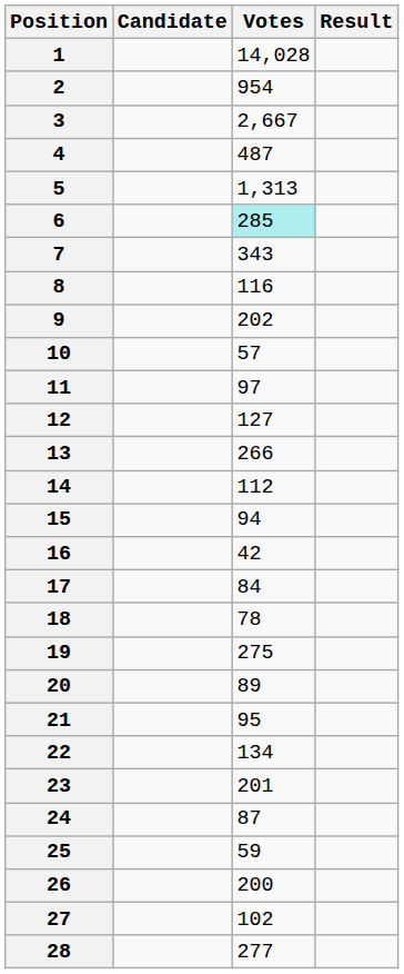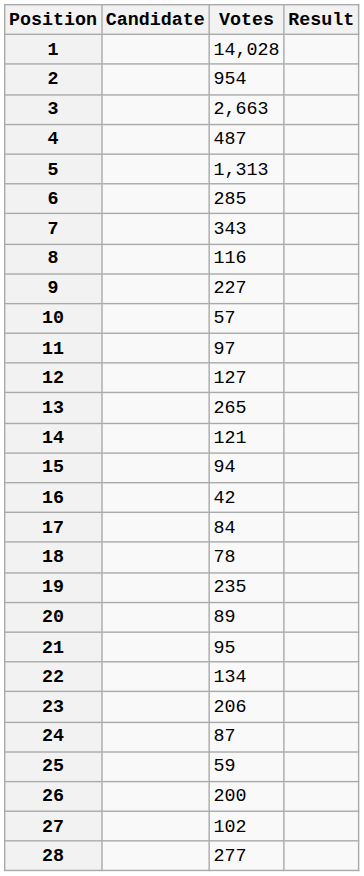3 | Votes: 2,667 -> 2,663
6 | Votes: paleturquoise background -> no background
9 | Votes: 202 -> 227
13 | Votes: 266 -> 265
14 | Votes: 112 -> 121
19 | Votes: 275 -> 235
23 | Votes: 201 -> 206
